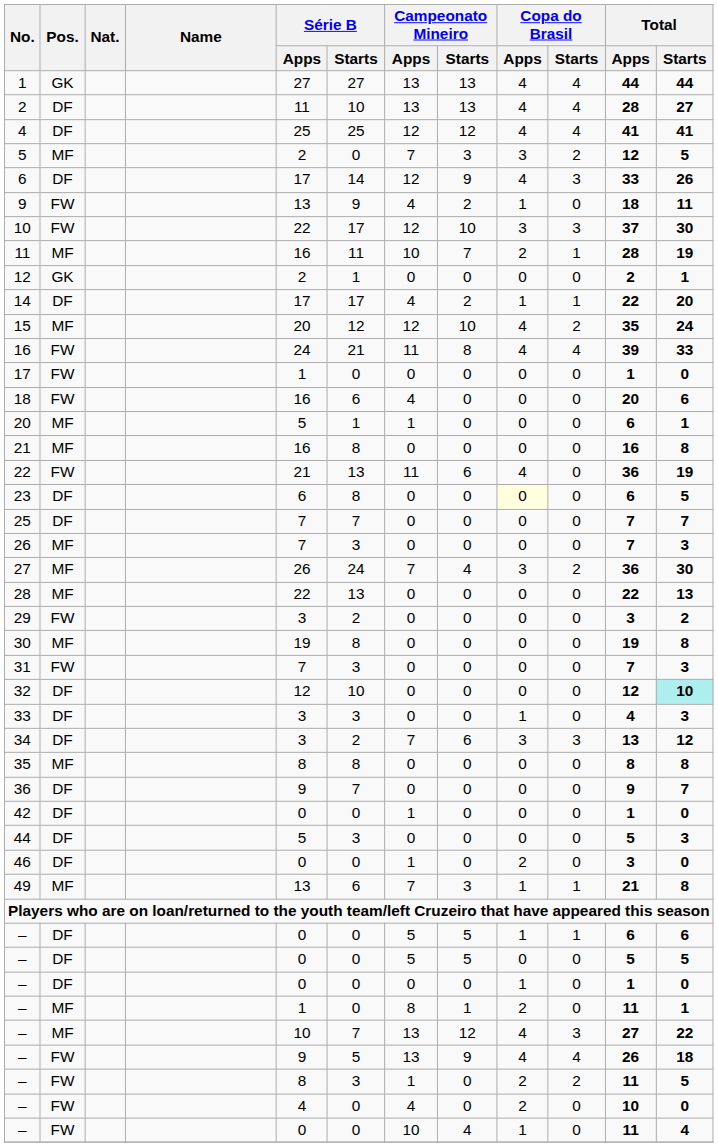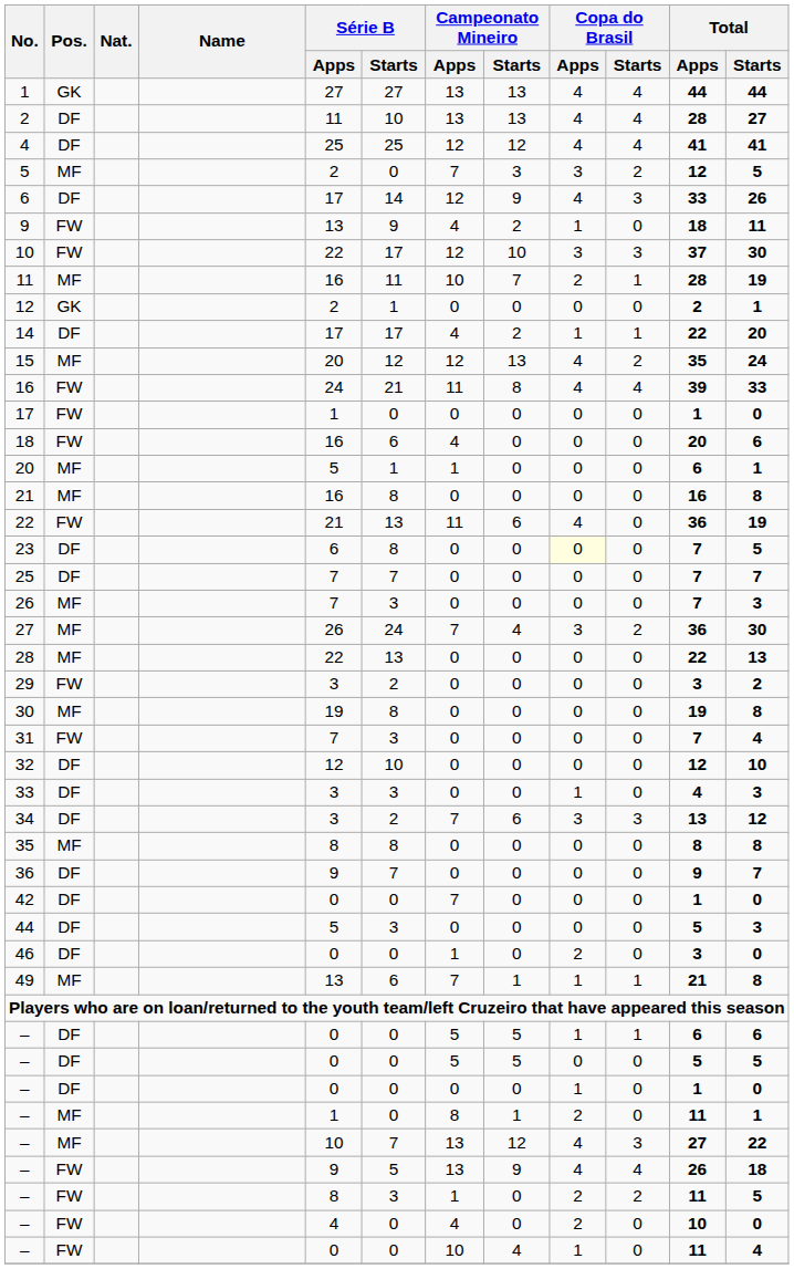15 | Campeonato Mineiro / Starts: 10 -> 13
23 | Total / Apps: 6 -> 7
31 | Total / Starts: 3 -> 4
32 | Total / Starts: paleturquoise background -> no background
42 | Campeonato Mineiro / Apps: 1 -> 7
49 | Campeonato Mineiro / Starts: 3 -> 1
